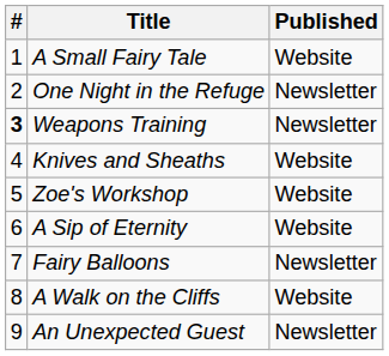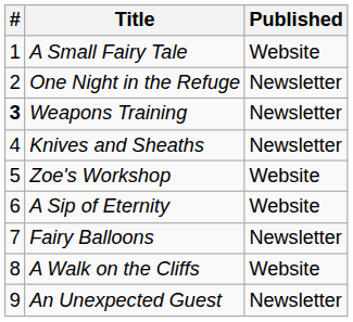Knives and Sheaths | Published: Website -> Newsletter
